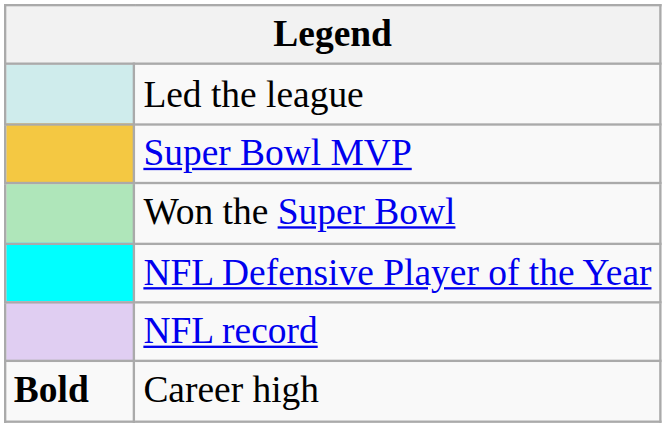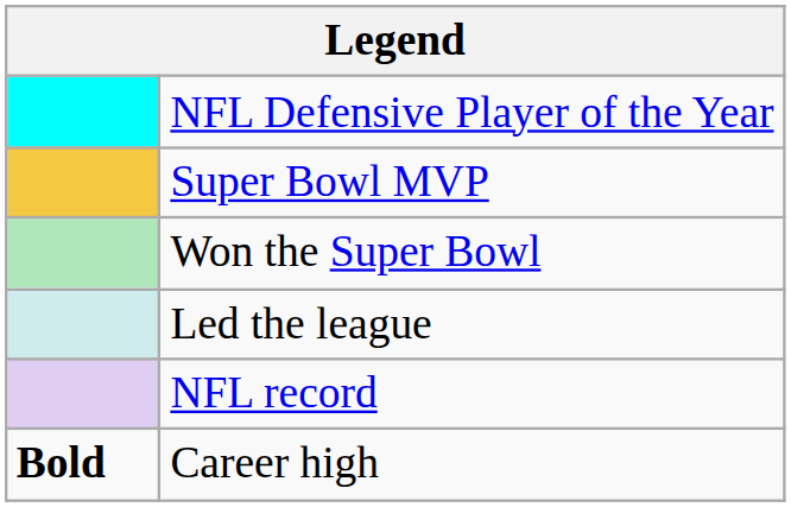rows swapped: NFL Defensive Player of the Year <-> Led the league
